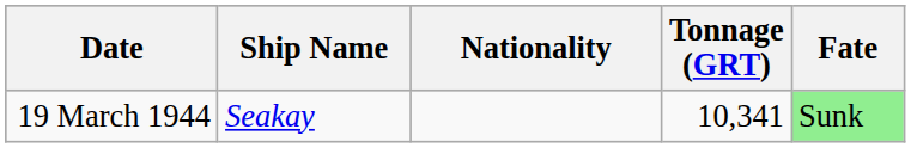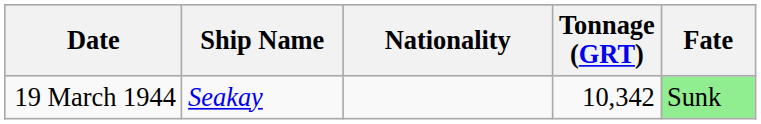19 March 1944 | Tonnage (GRT): 10,341 -> 10,342
